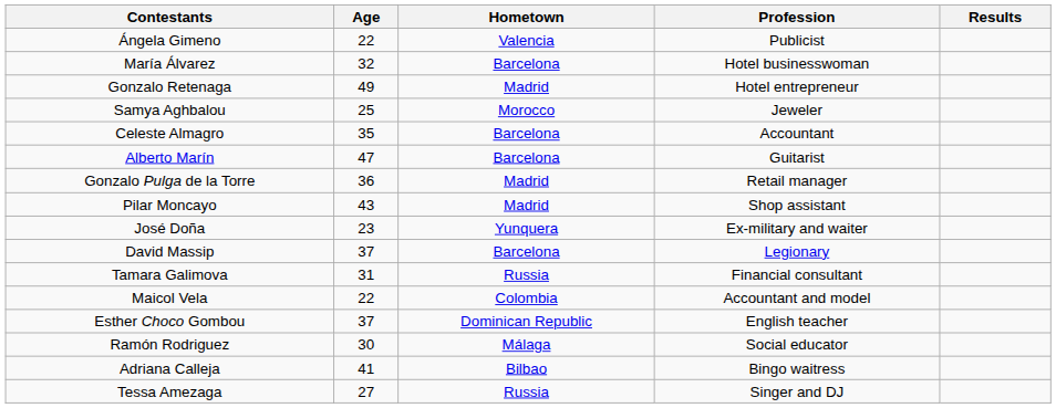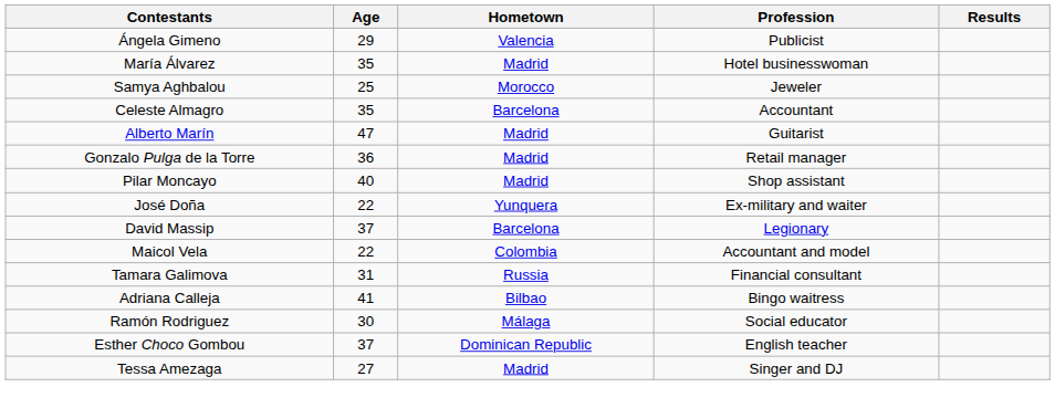Ángela Gimeno | Age: 22 -> 29
María Álvarez | Age: 32 -> 35
María Álvarez | Hometown: Barcelona -> Madrid
- row: Gonzalo Retenaga | 49 | Madrid | Hotel entrepreneur
Alberto Marín | Hometown: Barcelona -> Madrid
Pilar Moncayo | Age: 43 -> 40
José Doña | Age: 23 -> 22
rows swapped: Maicol Vela <-> Tamara Galimova
rows swapped: Esther Choco Gombou <-> Adriana Calleja
Tessa Amezaga | Hometown: Russia -> Madrid
